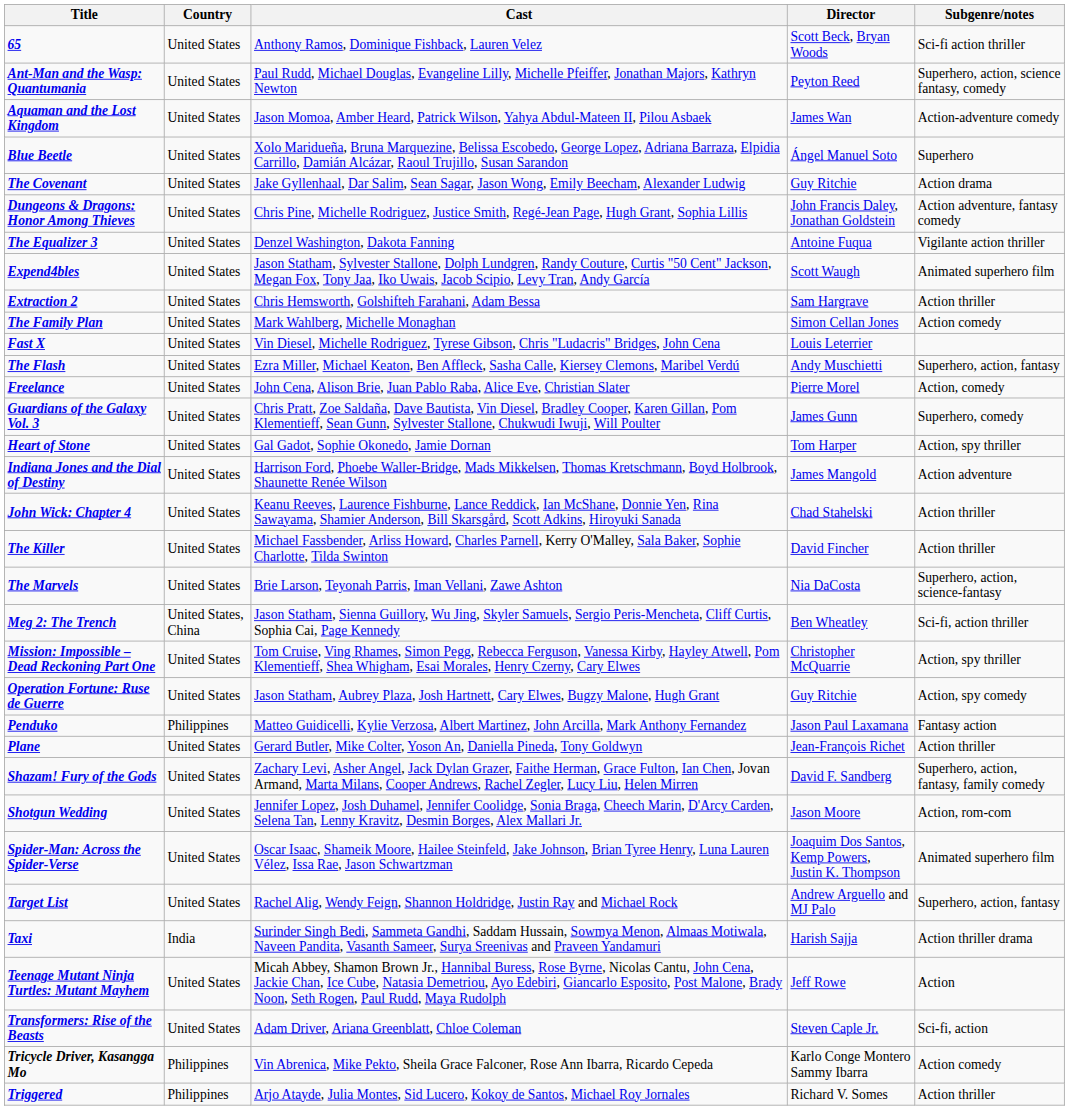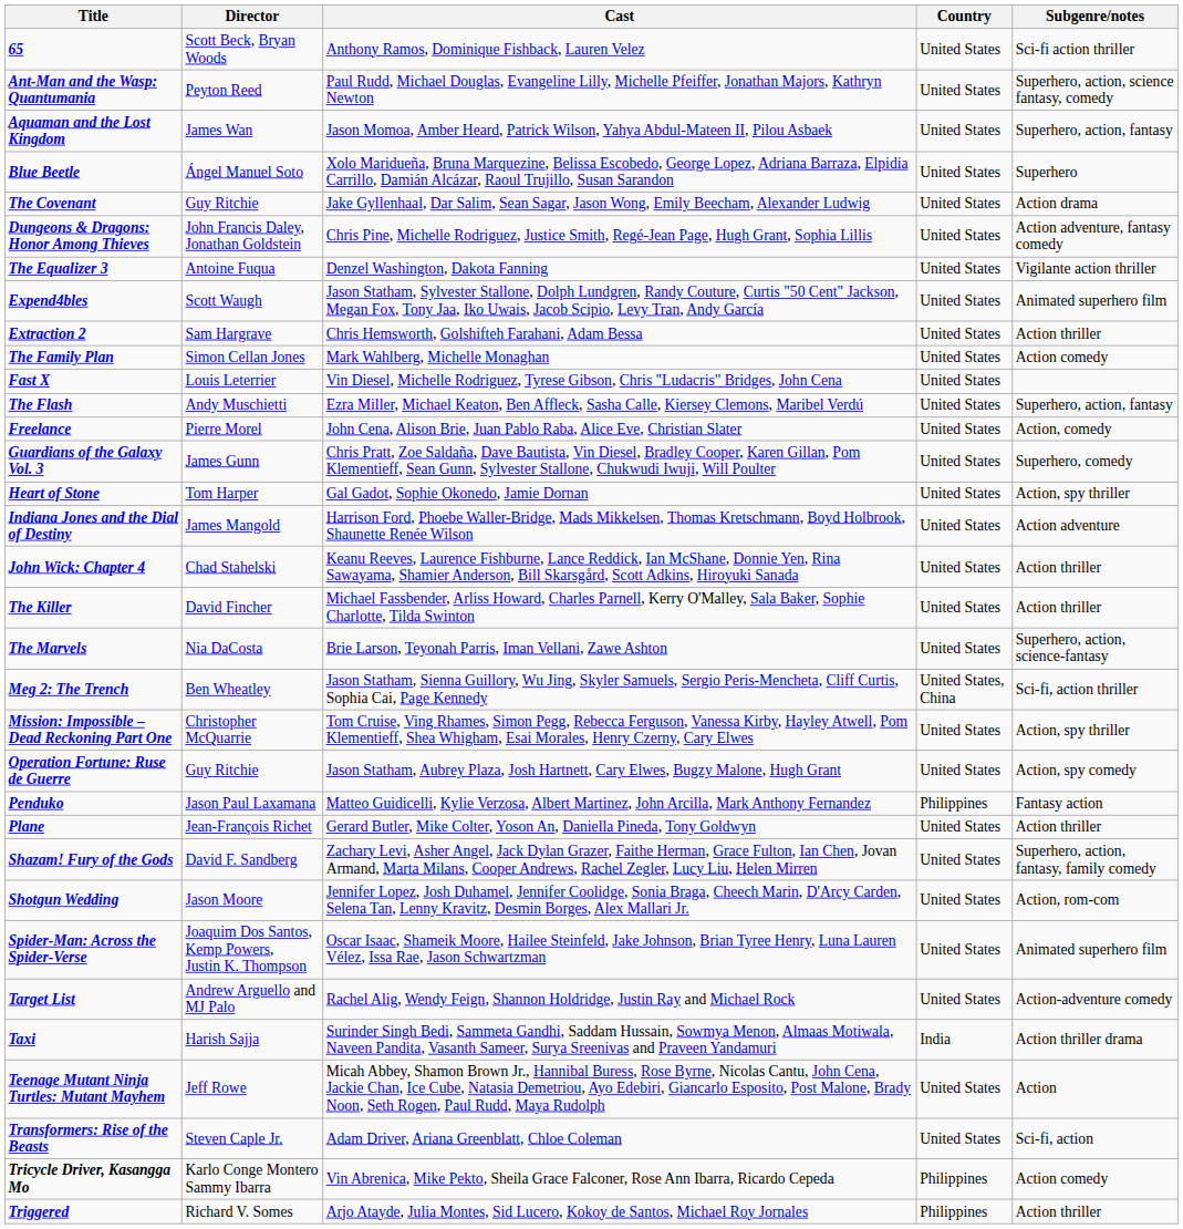columns swapped: Director <-> Country
Aquaman and the Lost Kingdom | Subgenre/notes: Action-adventure comedy -> Superhero, action, fantasy
Target List | Subgenre/notes: Superhero, action, fantasy -> Action-adventure comedy
